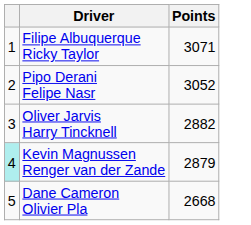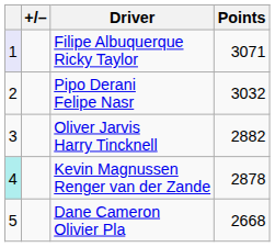+ column: +/–
Filipe Albuquerque Ricky Taylor | column 1: no background -> lavender background
Pipo Derani Felipe Nasr | Points: 3052 -> 3032
Kevin Magnussen Renger van der Zande | Points: 2879 -> 2878
